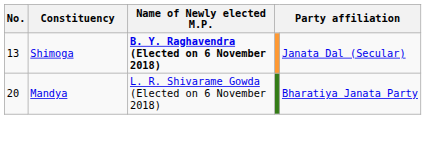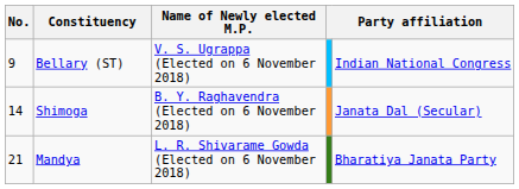+ row: 9 | Bellary (ST) | V. S. Ugrappa (Elected on 6 November 2018) | Indian National Congress
Shimoga | No.: 13 -> 14
Shimoga | Name of Newly elected M.P.: bold -> normal
Mandya | No.: 20 -> 21
